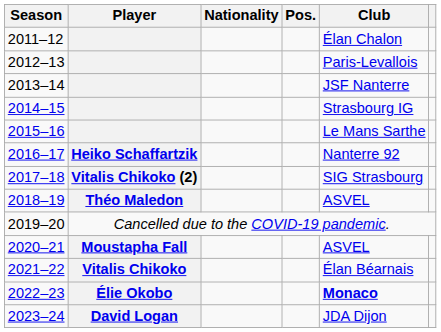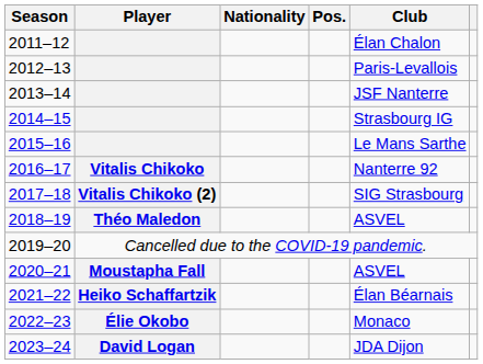2016–17 | Player: Heiko Schaffartzik -> Vitalis Chikoko
2021–22 | Player: Vitalis Chikoko -> Heiko Schaffartzik
2022–23 | Club: bold -> normal
